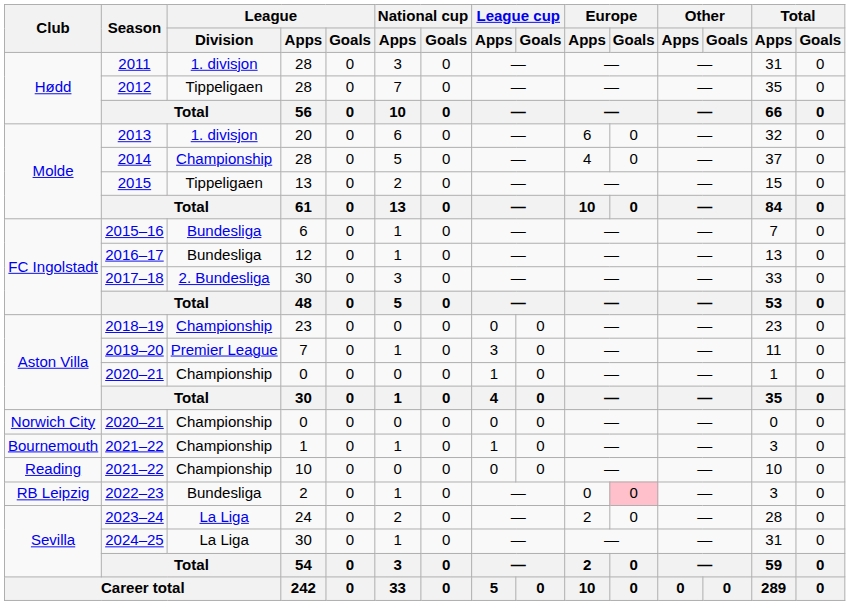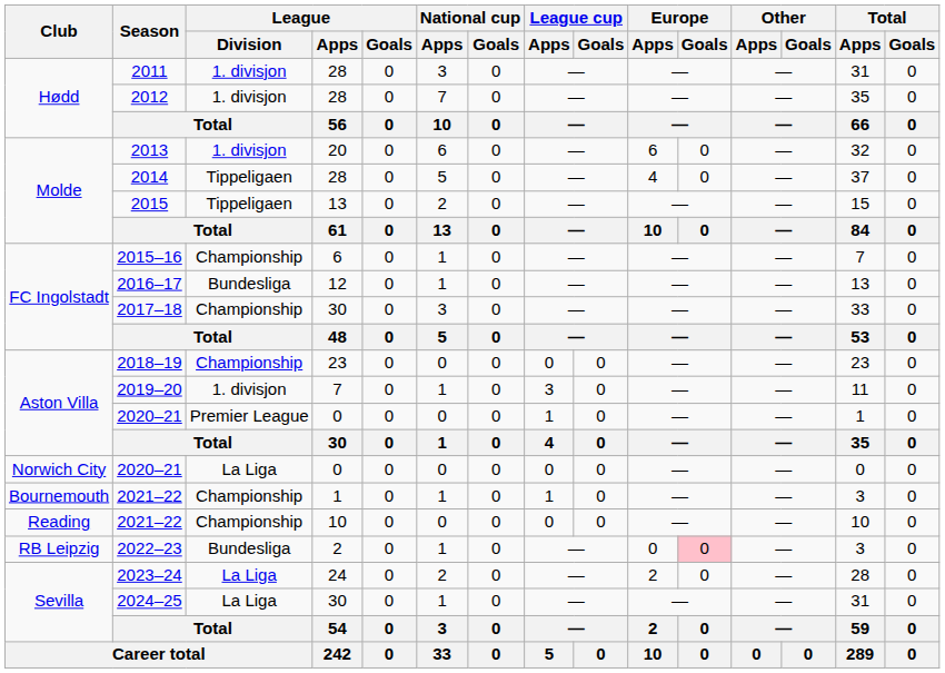2012 | League / Division: Tippeligaen -> 1. divisjon
2014 | League / Division: Championship -> Tippeligaen
2015–16 | League / Division: Bundesliga -> Championship
2017–18 | League / Division: 2. Bundesliga -> Championship
2019–20 | League / Division: Premier League -> 1. divisjon
Aston Villa / 2020–21 | League / Division: Championship -> Premier League
Norwich City / 2020–21 | League / Division: Championship -> La Liga
